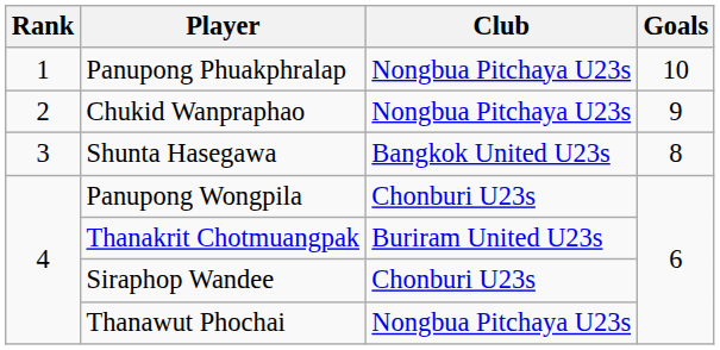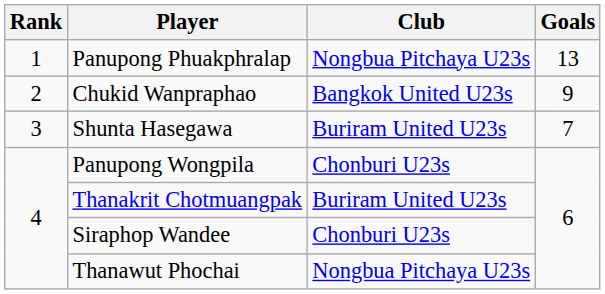Panupong Phuakphralap | Goals: 10 -> 13
Chukid Wanpraphao | Club: Nongbua Pitchaya U23s -> Bangkok United U23s
Shunta Hasegawa | Club: Bangkok United U23s -> Buriram United U23s
Shunta Hasegawa | Goals: 8 -> 7
